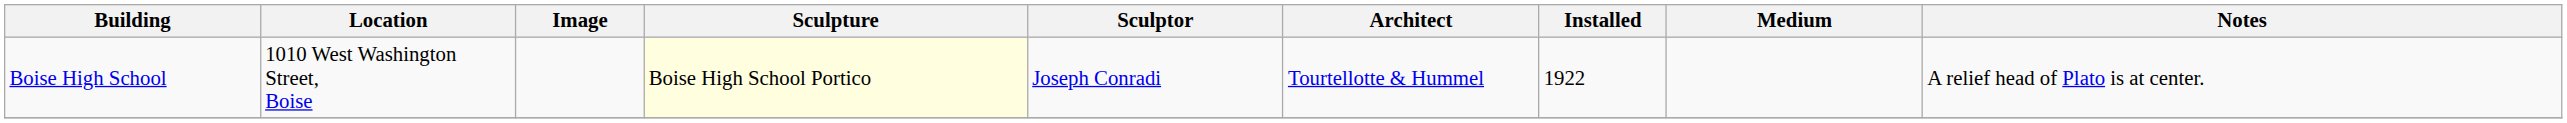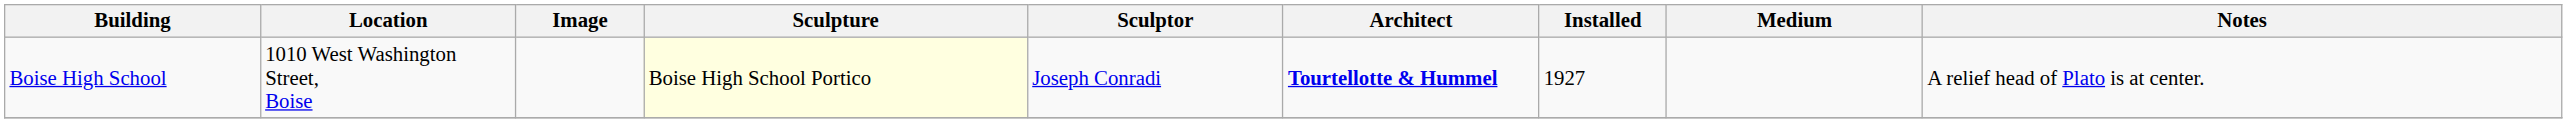Boise High School | Architect: normal -> bold
Boise High School | Installed: 1922 -> 1927
